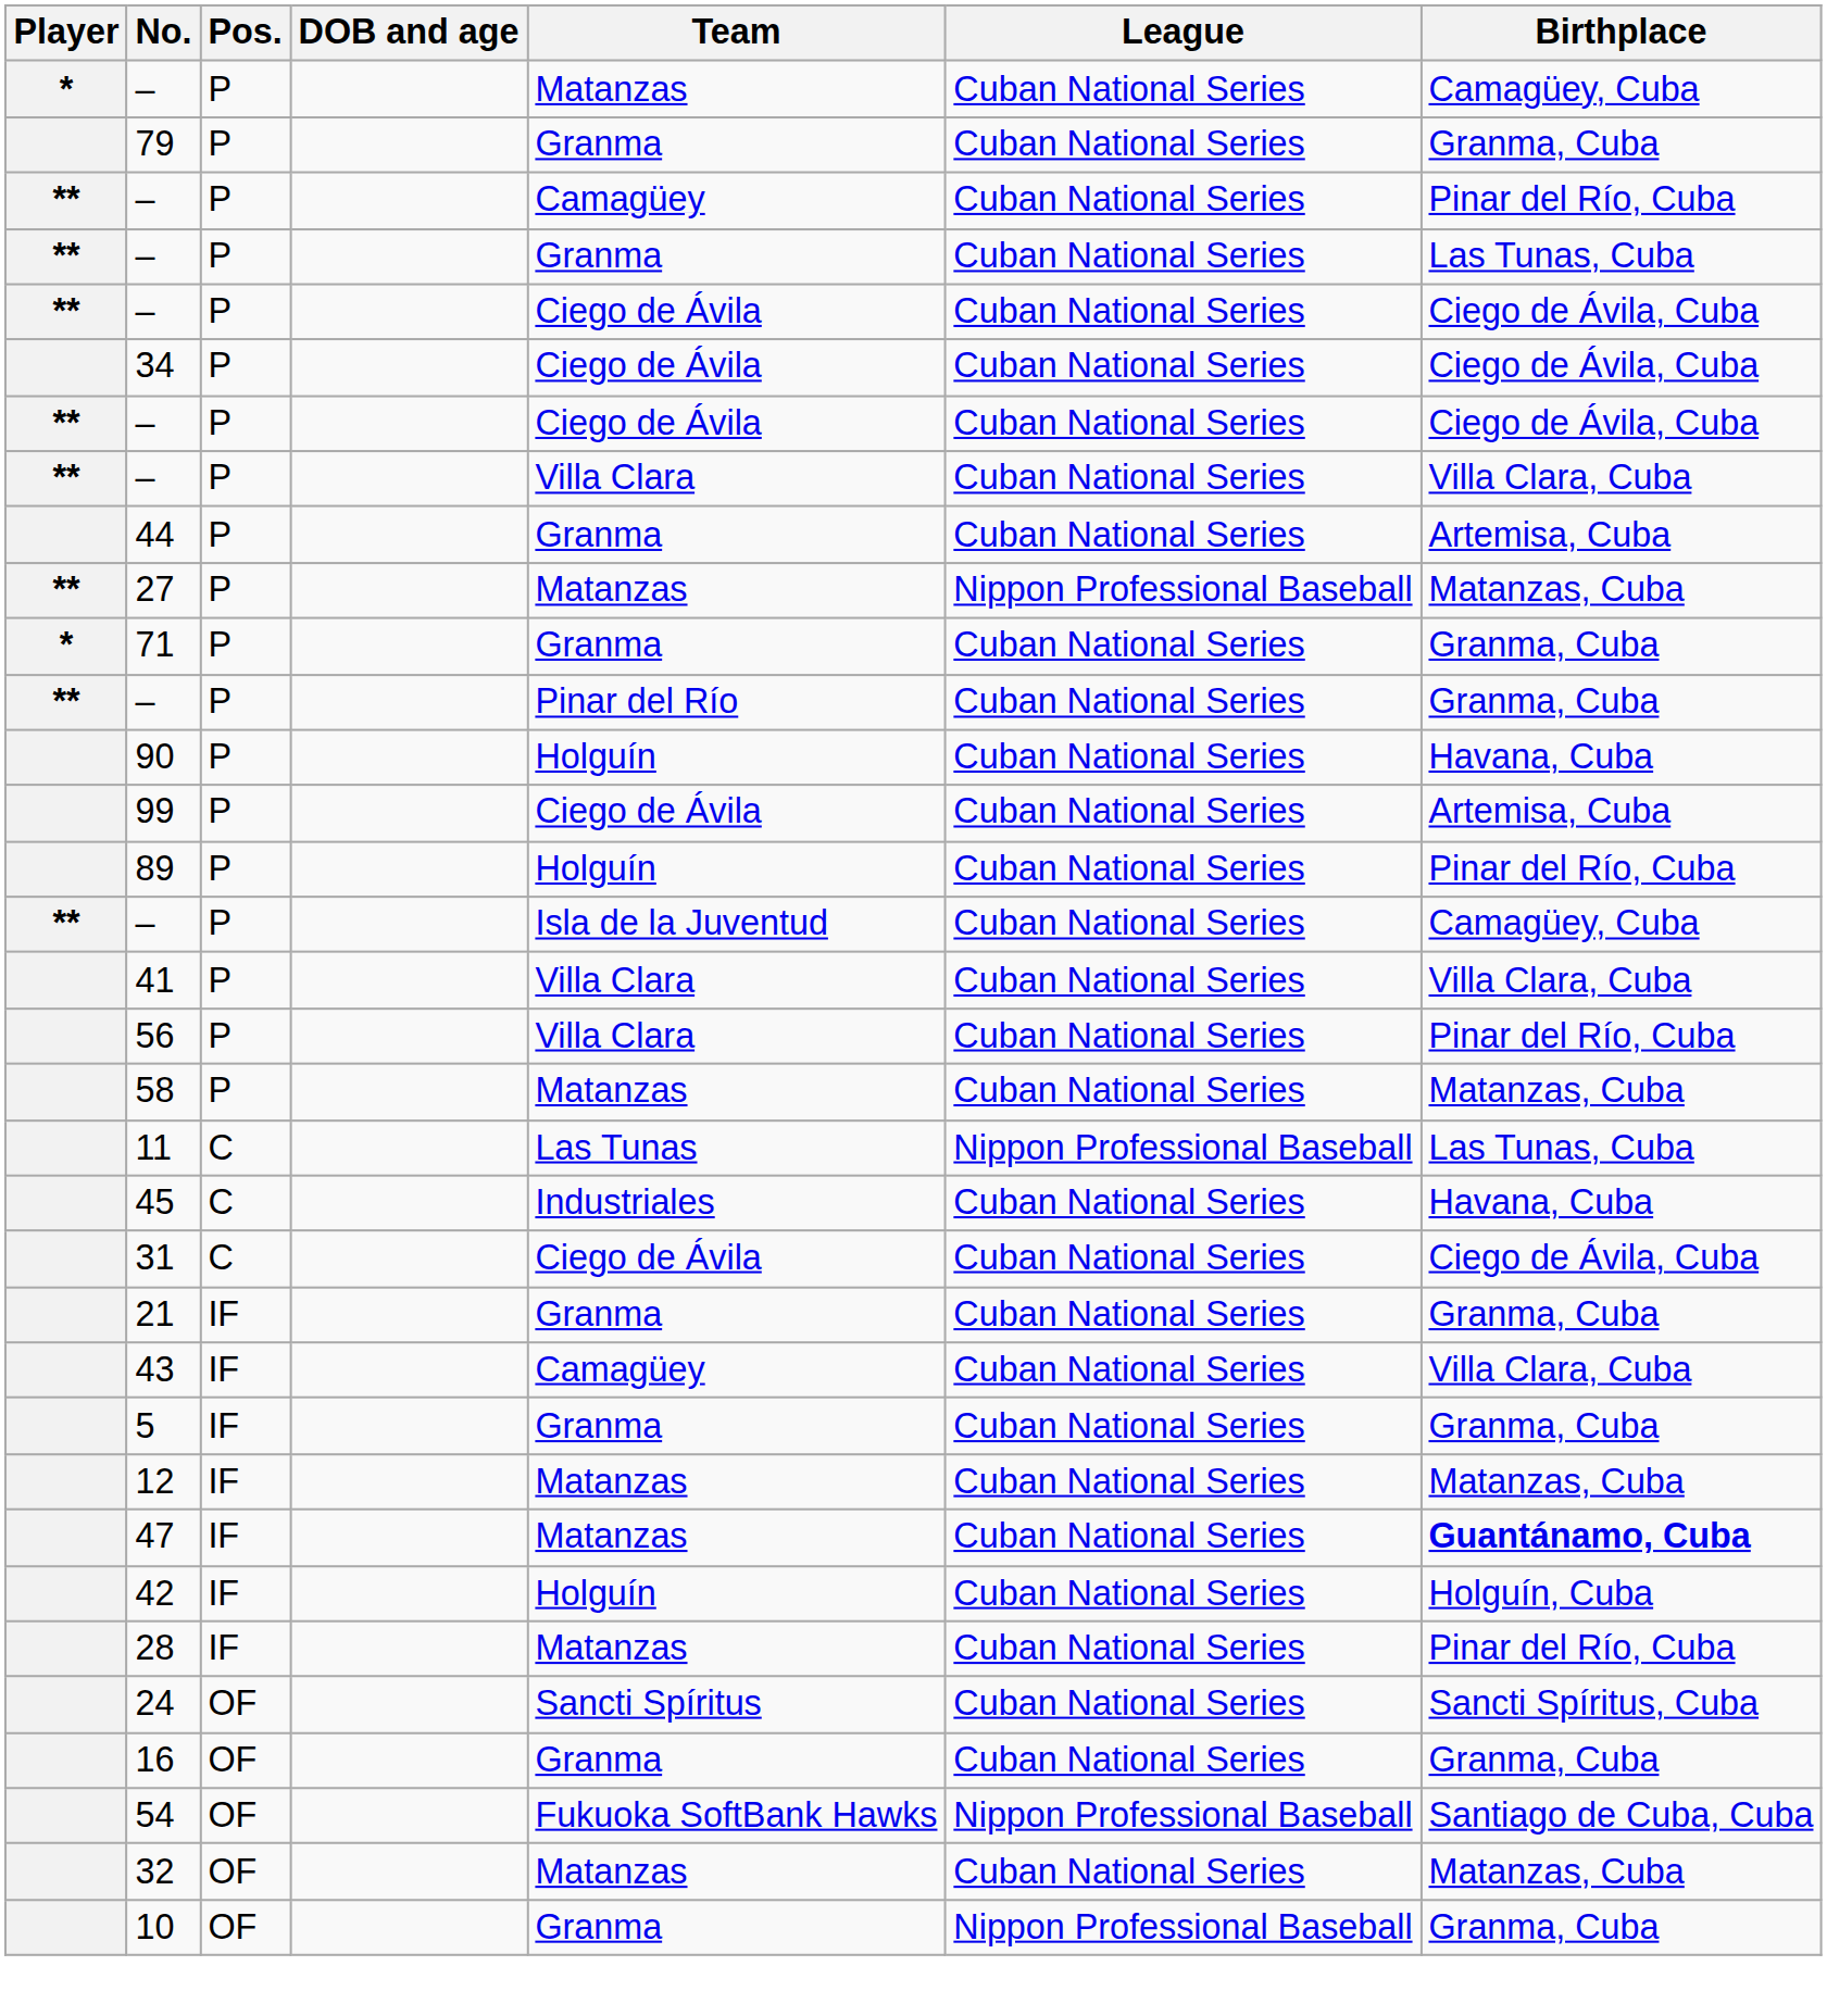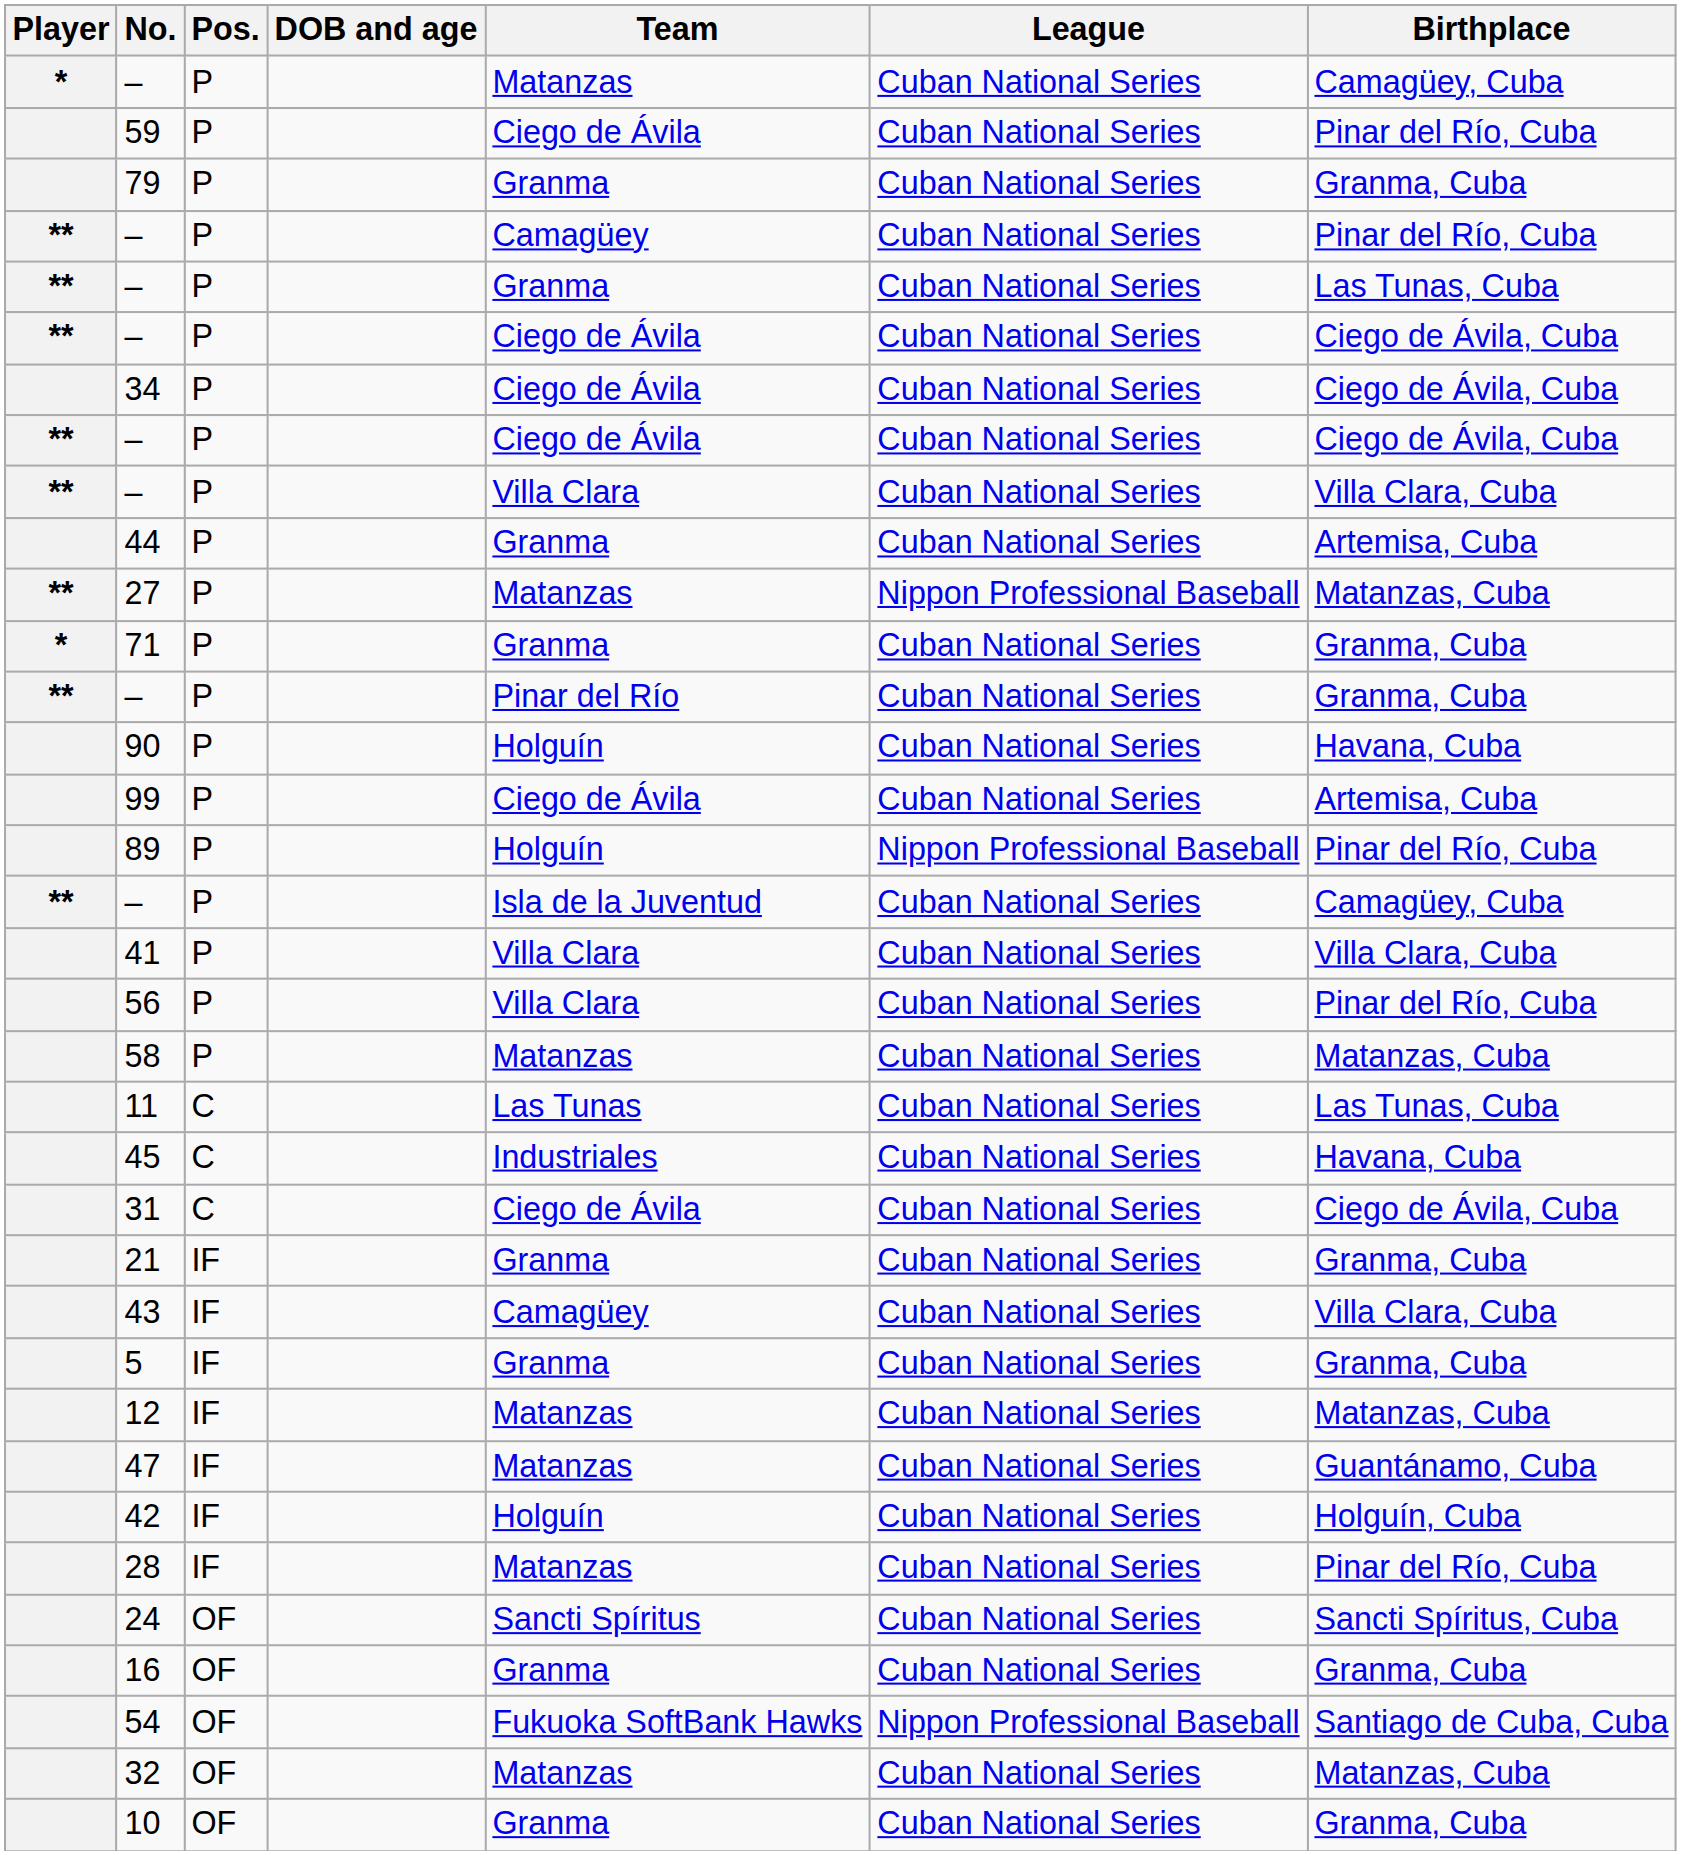+ row: 59 | P | Ciego de Ávila | Cuban National Series | Pinar del Río, Cuba
89 | League: Cuban National Series -> Nippon Professional Baseball
11 | League: Nippon Professional Baseball -> Cuban National Series
47 | Birthplace: bold -> normal
10 | League: Nippon Professional Baseball -> Cuban National Series
